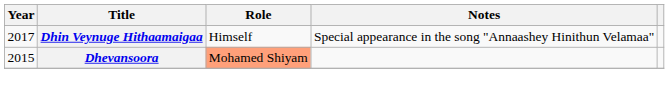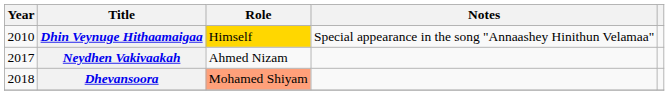Dhin Veynuge Hithaamaigaa | Year: 2017 -> 2010
Dhin Veynuge Hithaamaigaa | Role: no background -> gold background
+ row: 2017 | Neydhen Vakivaakah | Ahmed Nizam
Dhevansoora | Year: 2015 -> 2018
